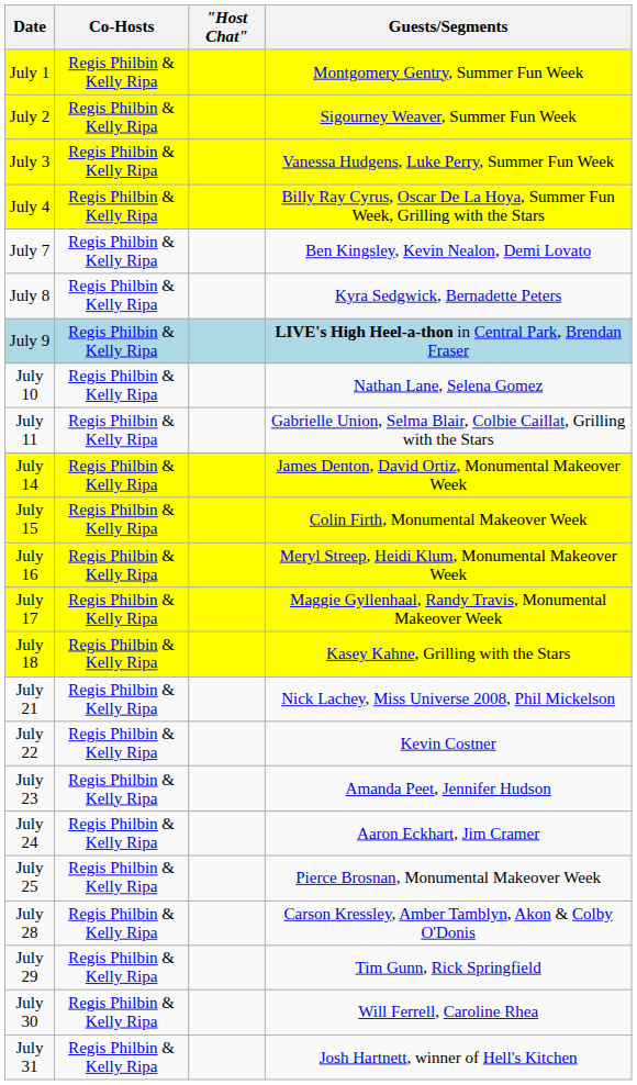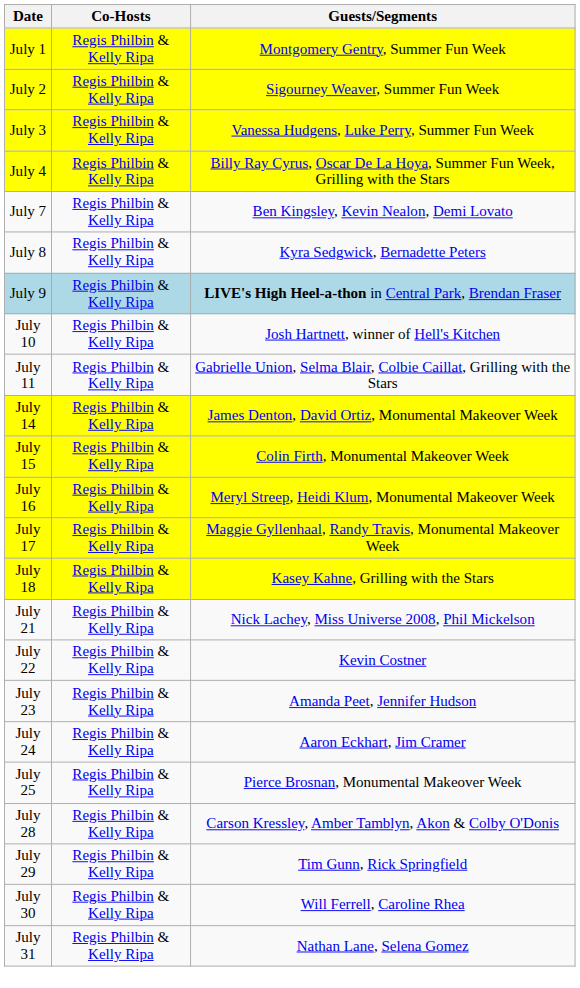- column: "Host Chat"
July 10 | Guests/Segments: Nathan Lane, Selena Gomez -> Josh Hartnett, winner of Hell's Kitchen
July 31 | Guests/Segments: Josh Hartnett, winner of Hell's Kitchen -> Nathan Lane, Selena Gomez
